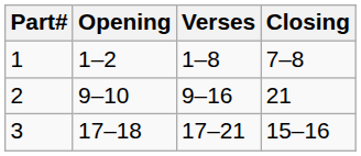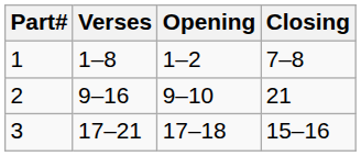columns swapped: Verses <-> Opening
